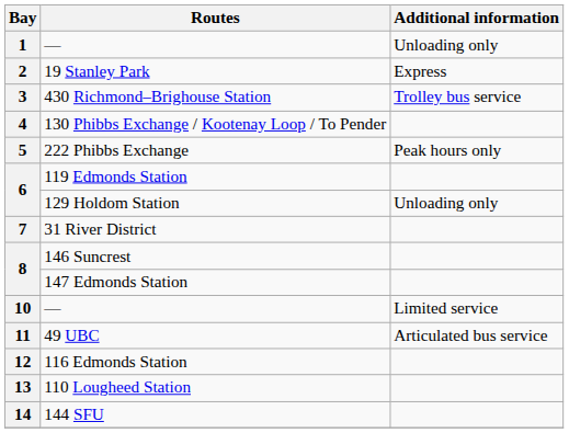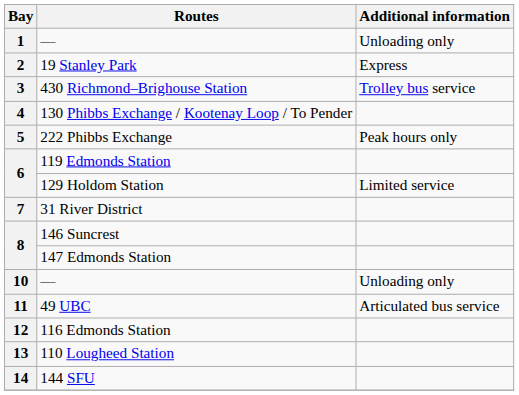129 Holdom Station | Additional information: Unloading only -> Limited service
10 / — | Additional information: Limited service -> Unloading only
